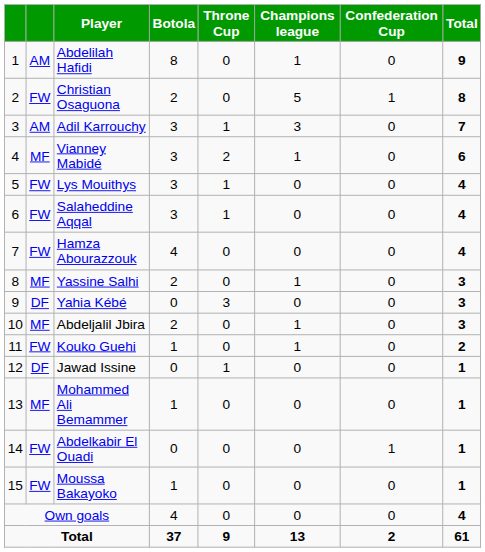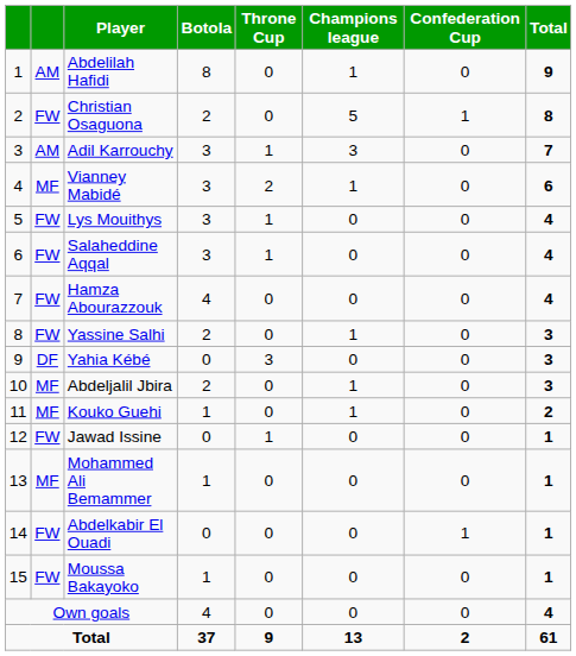Yassine Salhi | column 2: MF -> FW
Kouko Guehi | column 2: FW -> MF
Jawad Issine | column 2: DF -> FW
